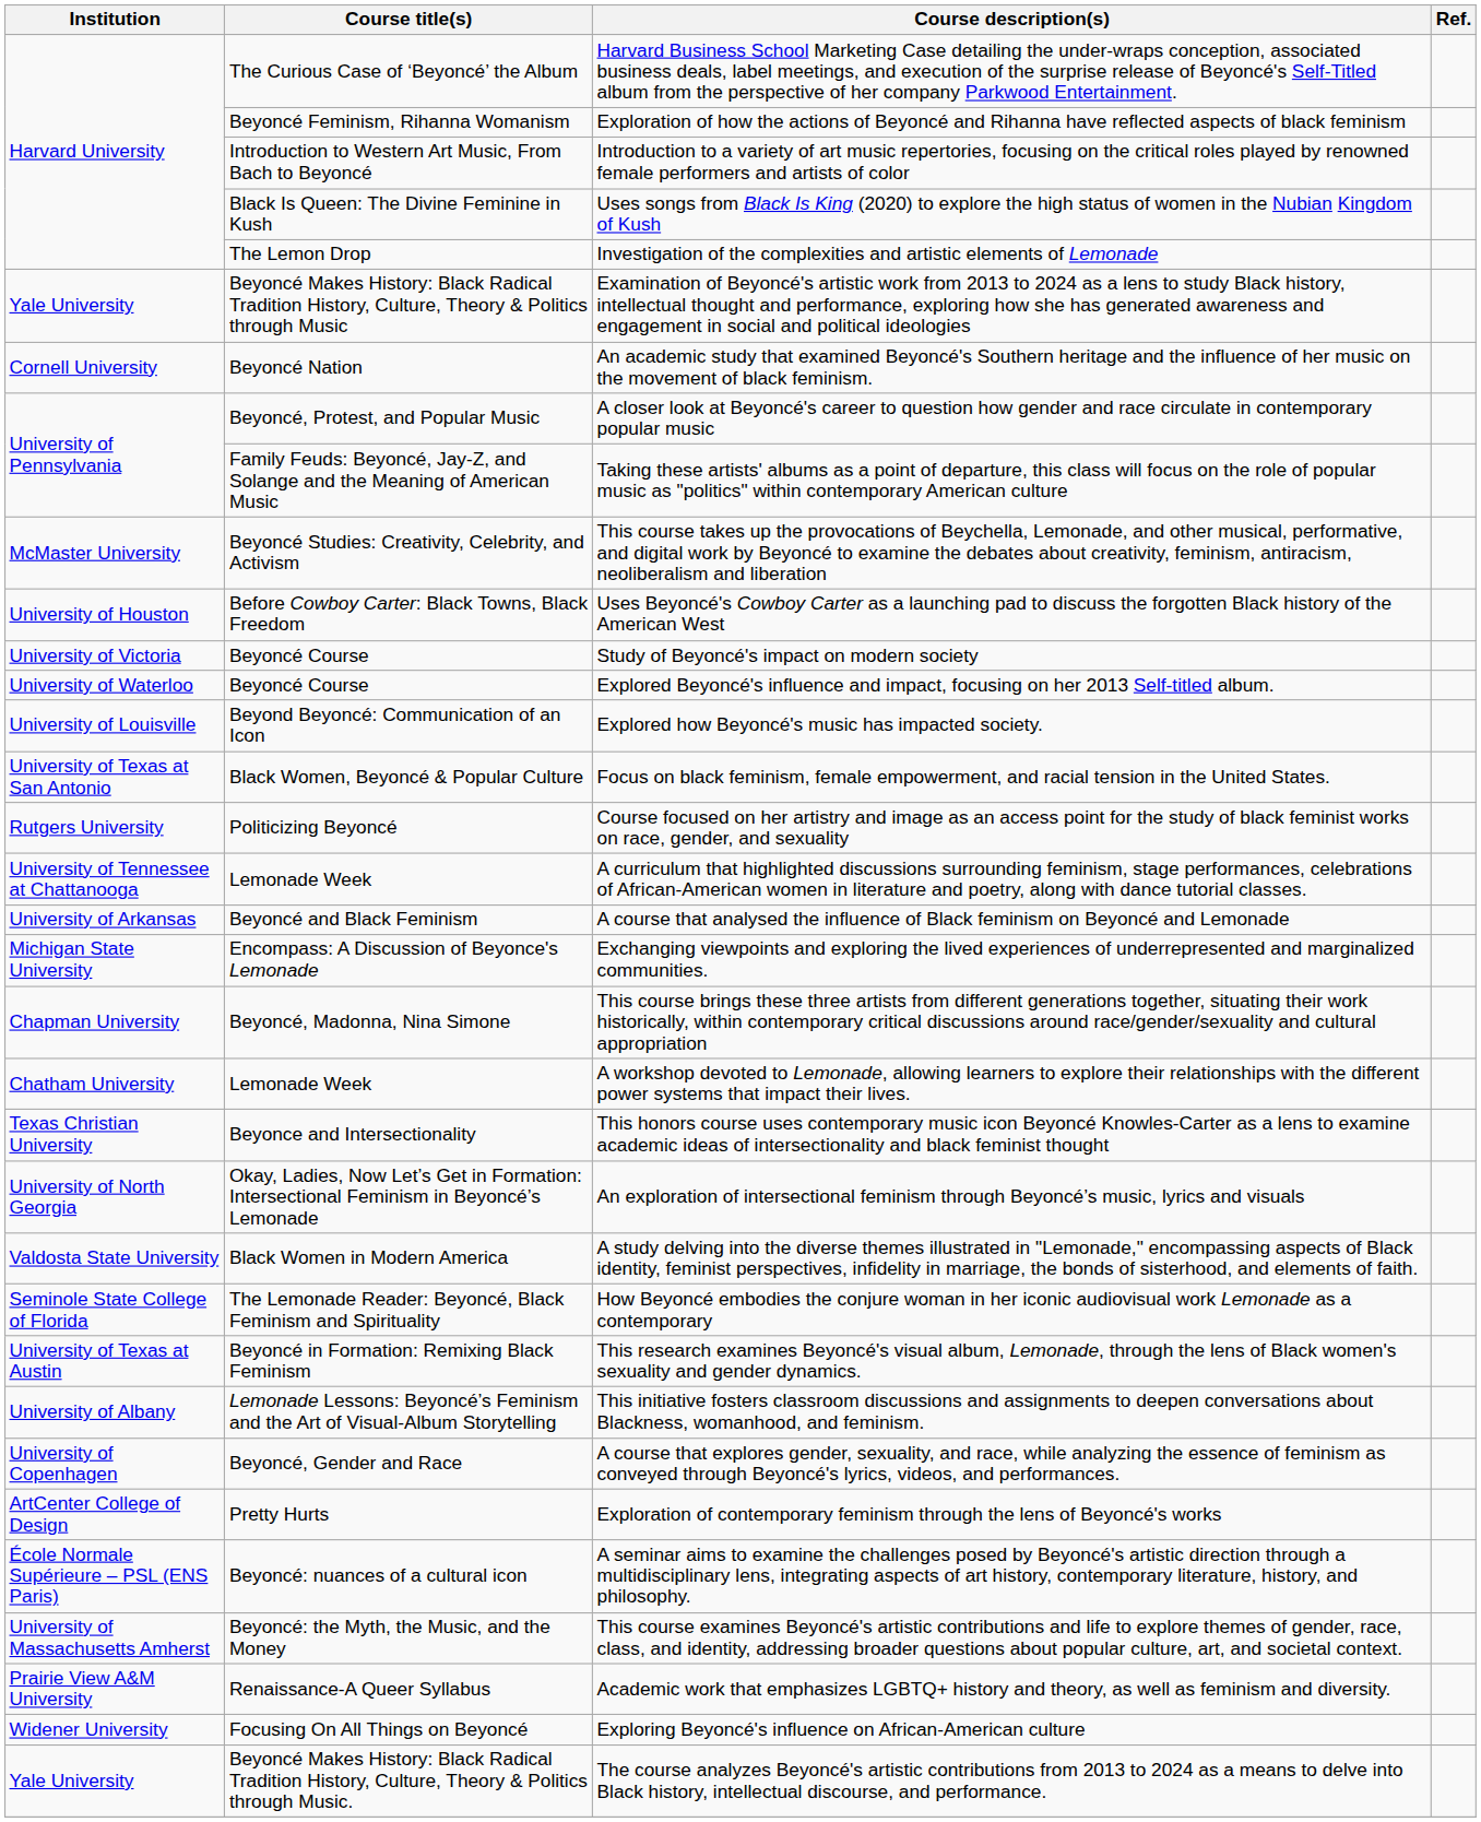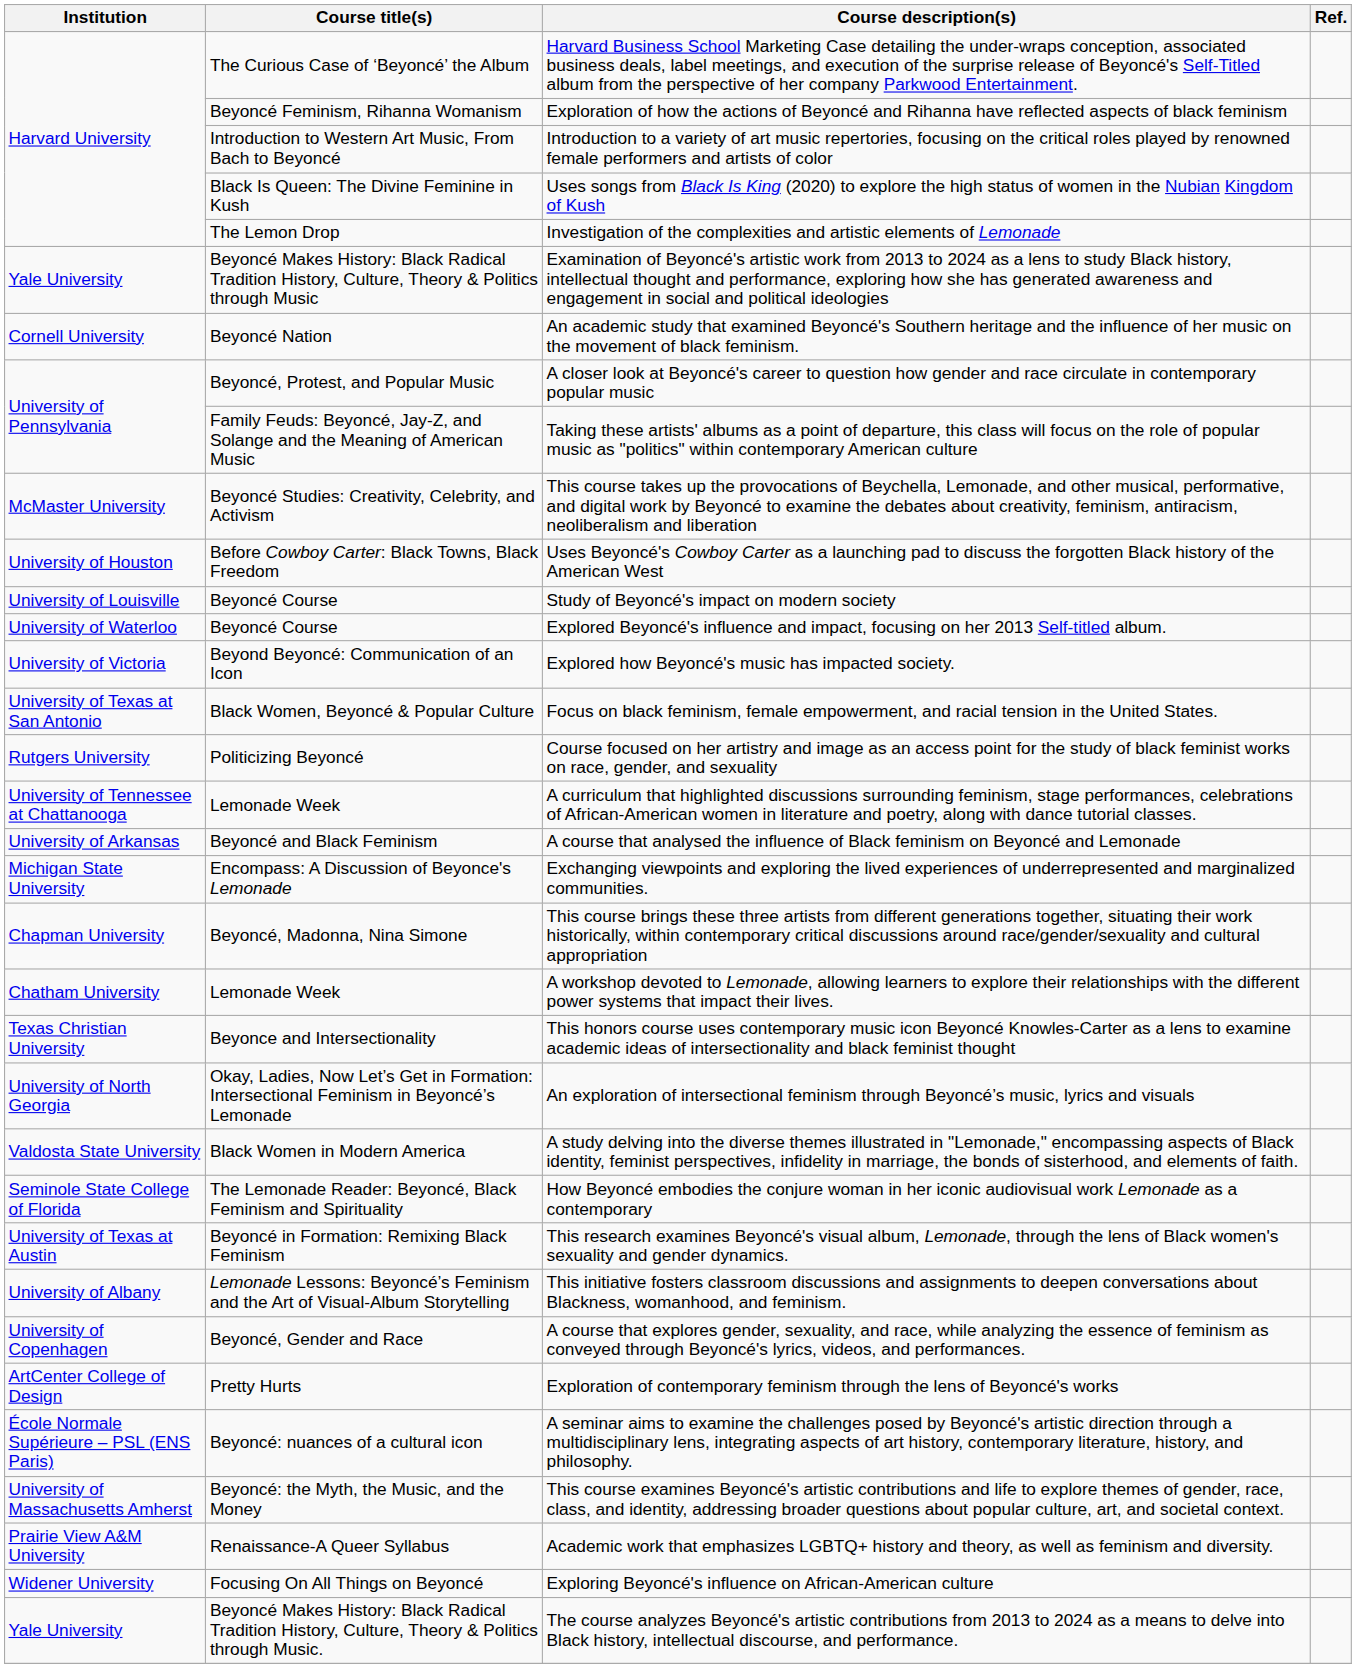Study of Beyoncé's impact on modern society | Institution: University of Victoria -> University of Louisville
Explored how Beyoncé's music has impacted society. | Institution: University of Louisville -> University of Victoria
